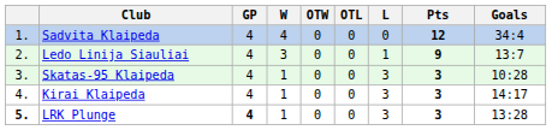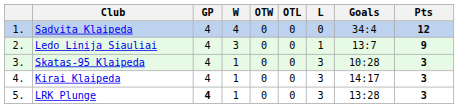columns swapped: Goals <-> Pts
LRK Plunge | column 1: bold -> normal
